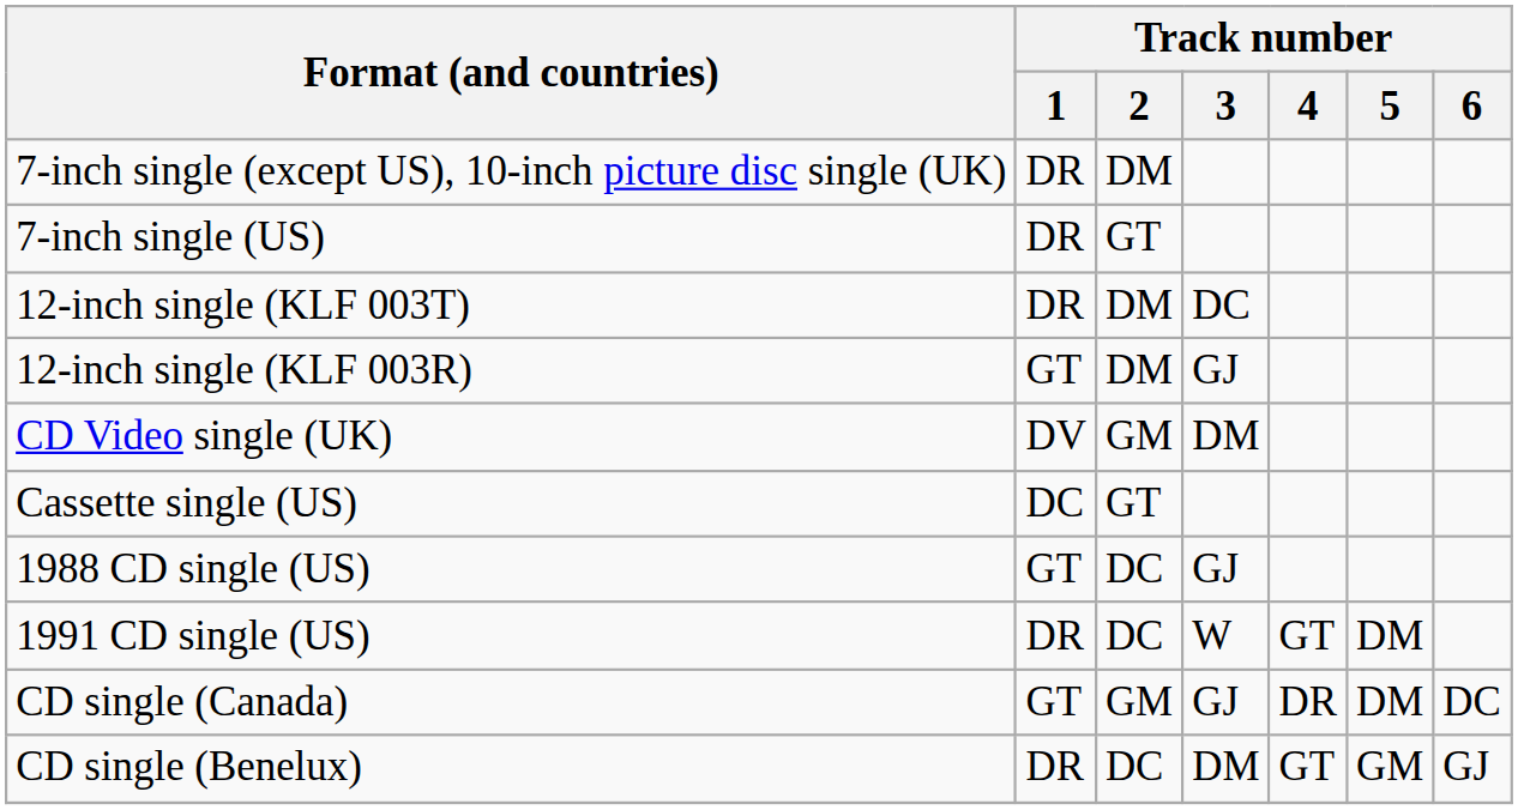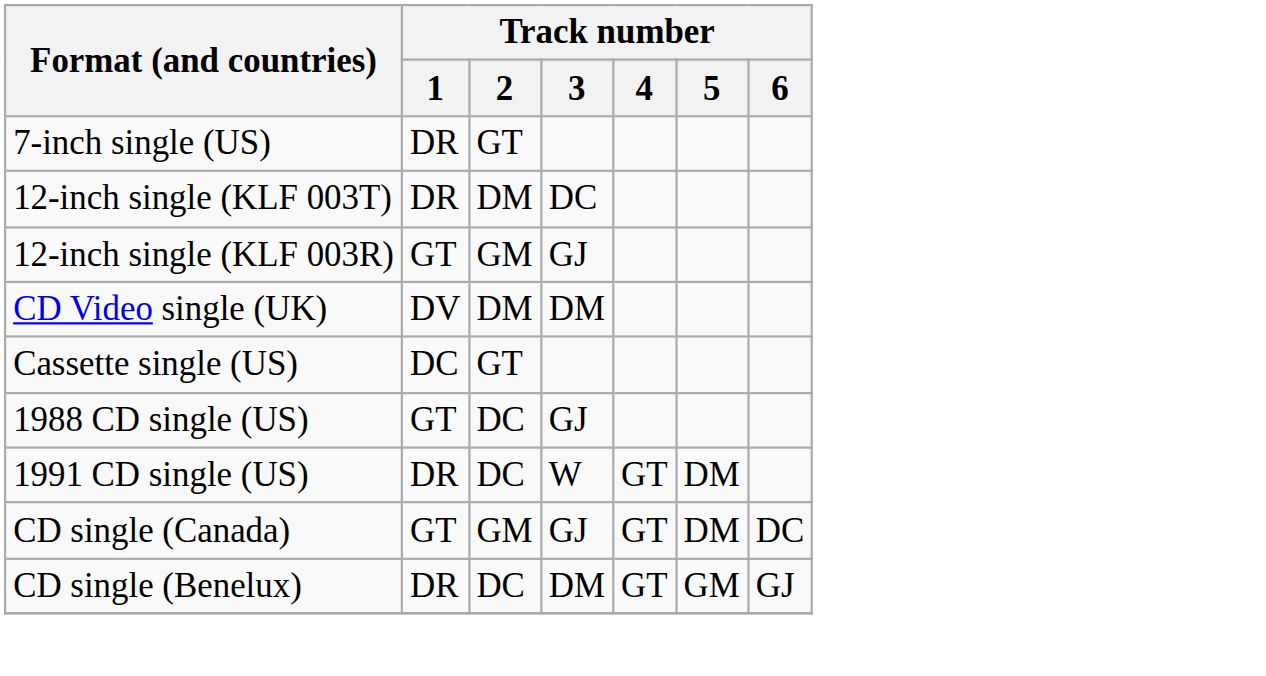- row: 7-inch single (except US), 10-inch picture disc single (UK) | DR | DM
12-inch single (KLF 003R) | Track number / 2: DM -> GM
CD Video single (UK) | Track number / 2: GM -> DM
CD single (Canada) | Track number / 4: DR -> GT
